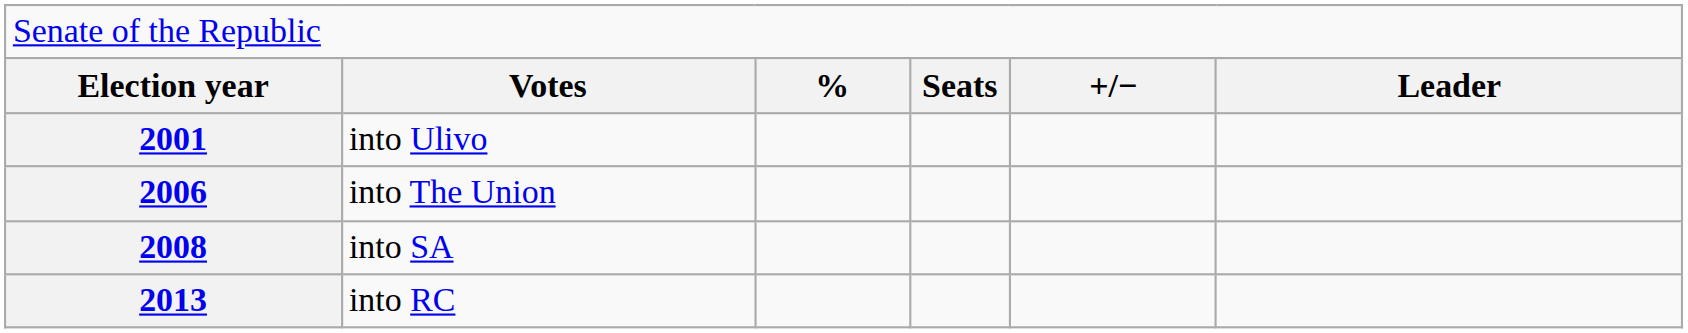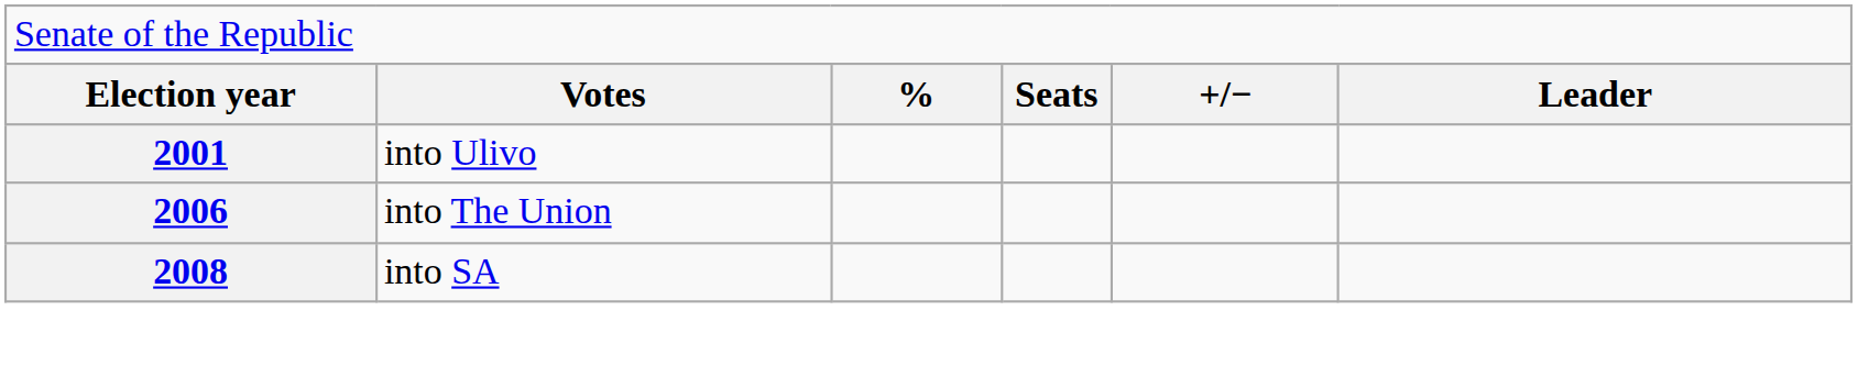- row: 2013 | into RC
